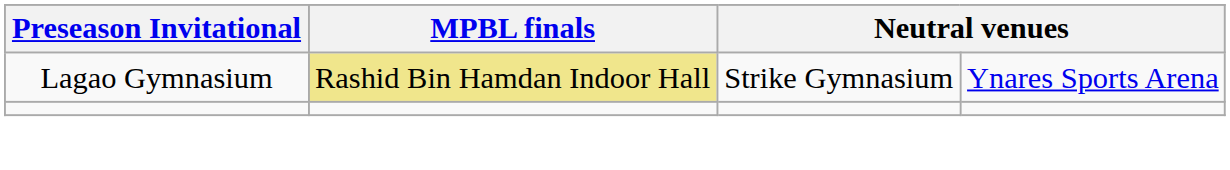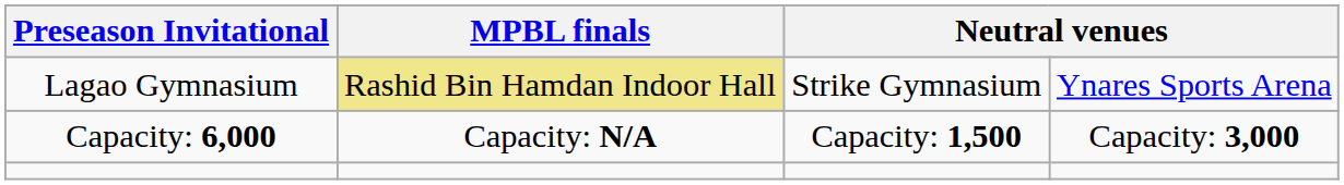+ row: Capacity: 6,000 | Capacity: N/A | Capacity: 1,500 | Capacity: 3,000
